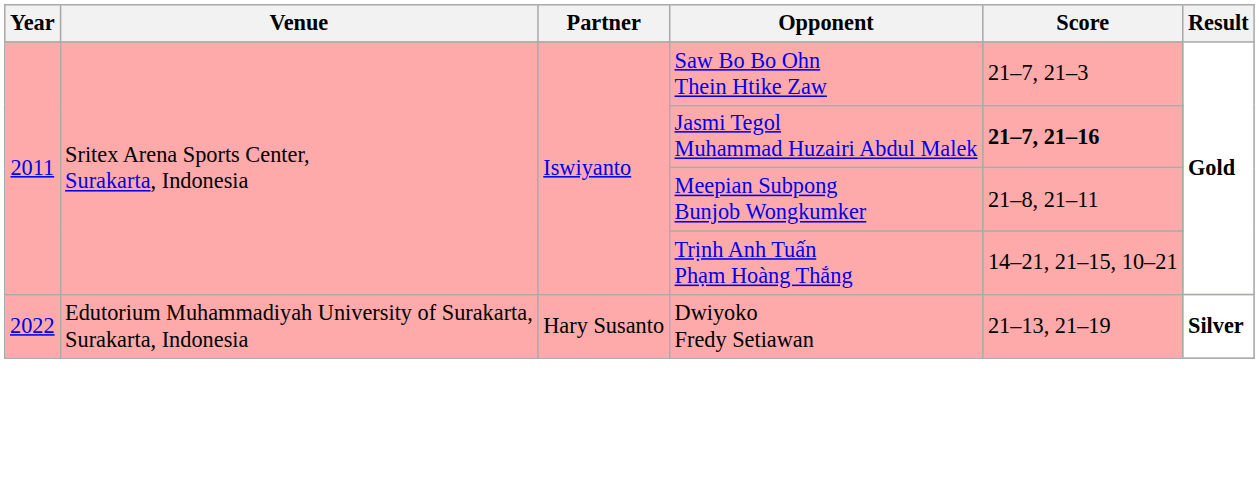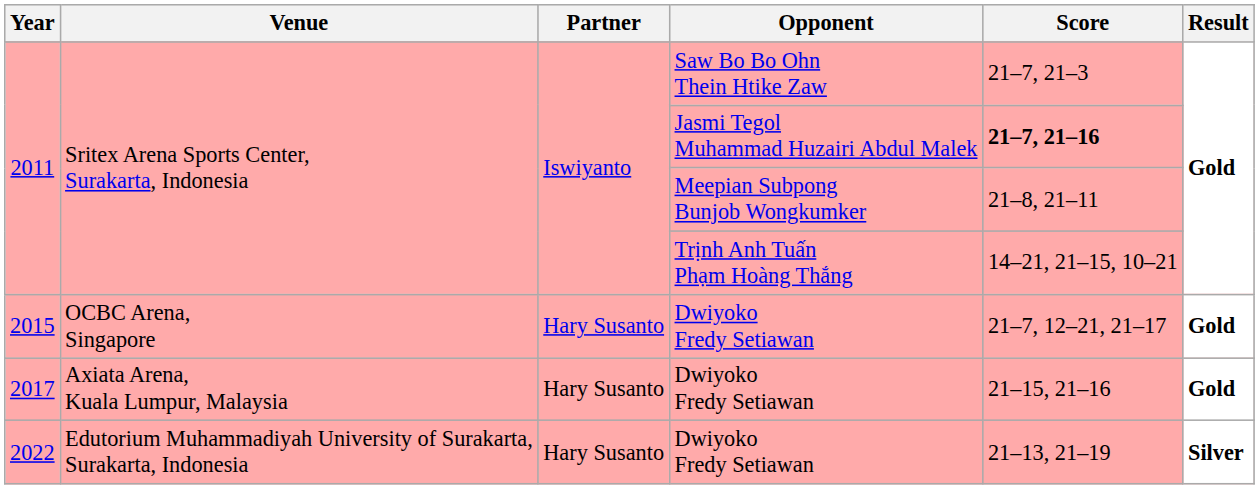+ row: 2015 | OCBC Arena, Singapore | Hary Susanto | Dwiyoko Fredy Setiawan | 21–7, 12–21, 21–17 | Gold
+ row: 2017 | Axiata Arena, Kuala Lumpur, Malaysia | Hary Susanto | Dwiyoko Fredy Setiawan | 21–15, 21–16 | Gold
